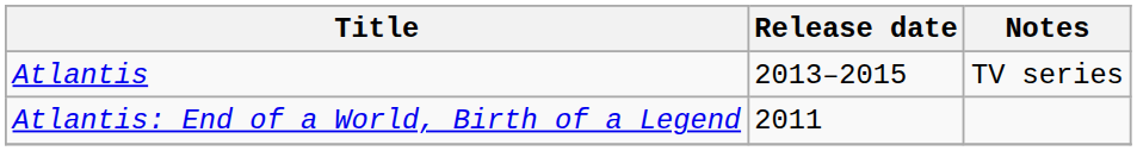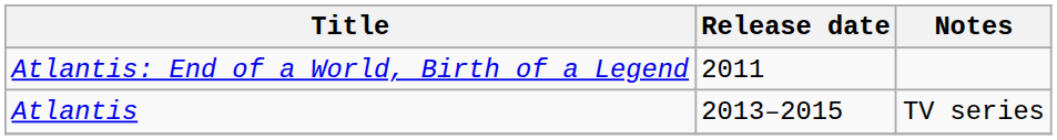rows swapped: Atlantis: End of a World, Birth of a Legend <-> Atlantis
